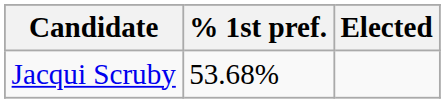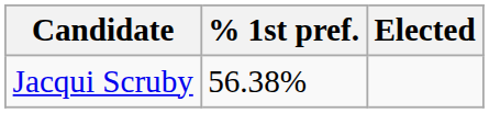Jacqui Scruby | % 1st pref.: 53.68% -> 56.38%
